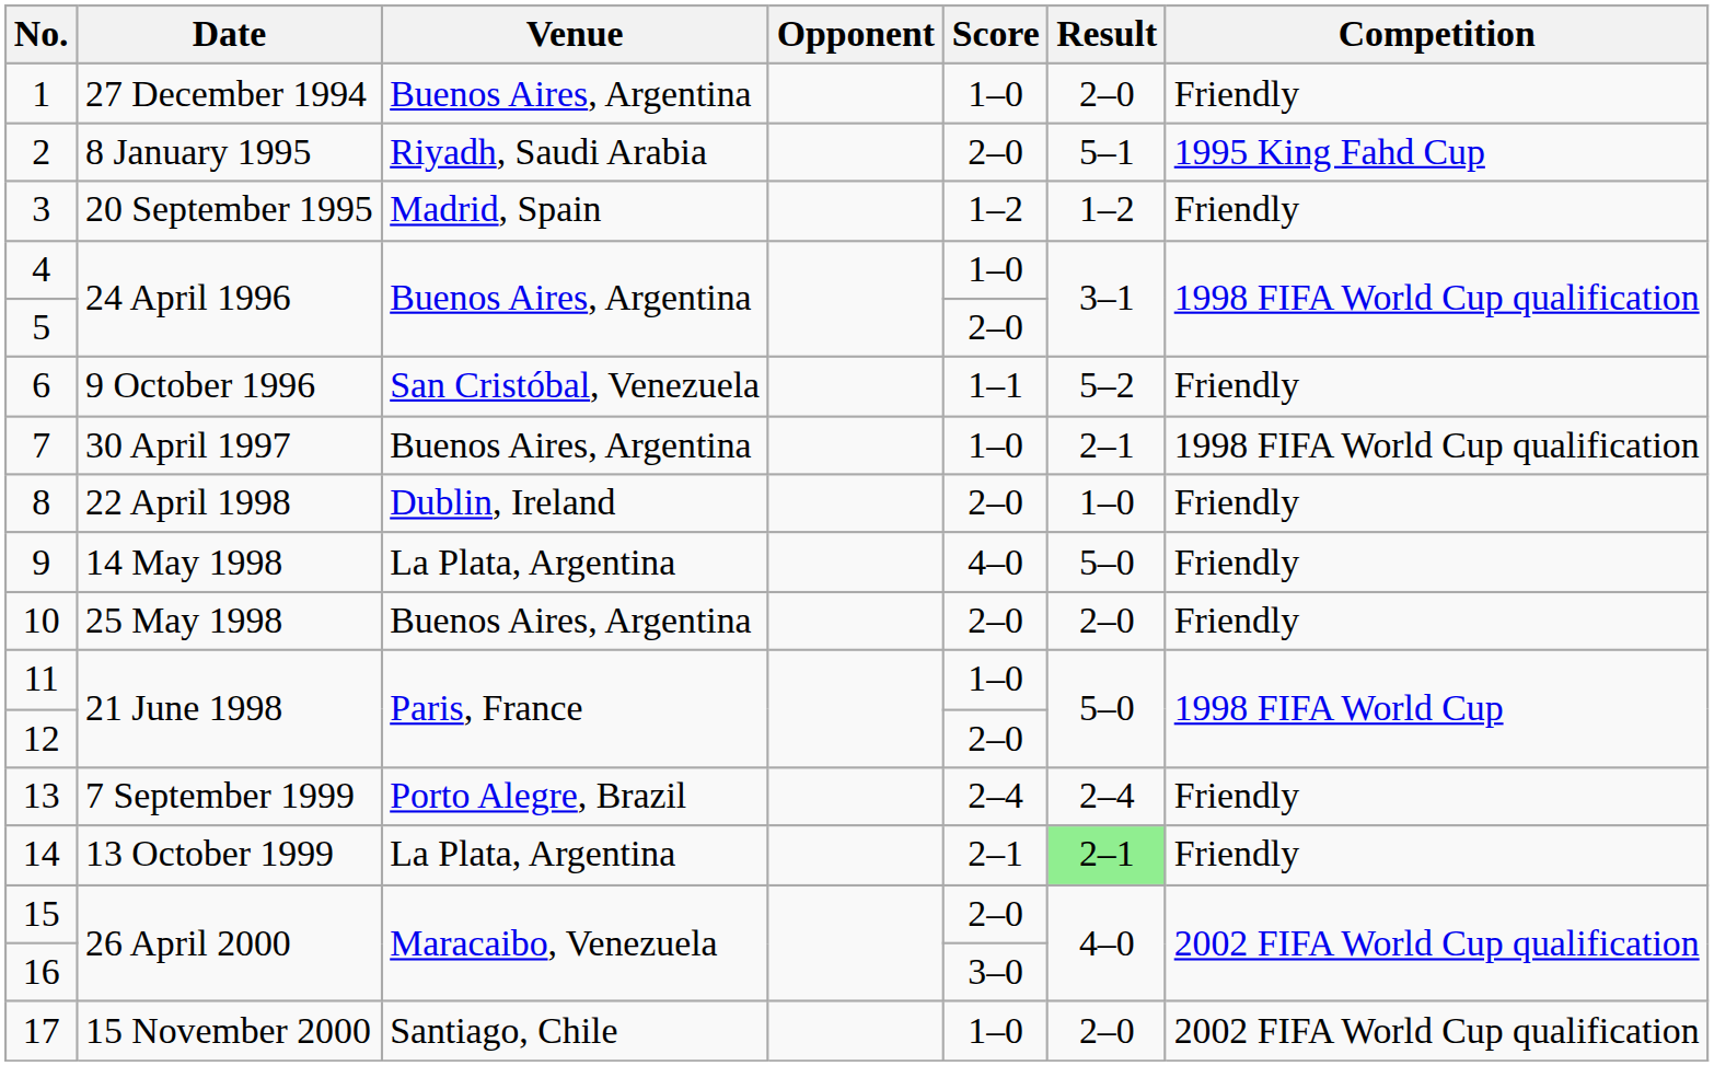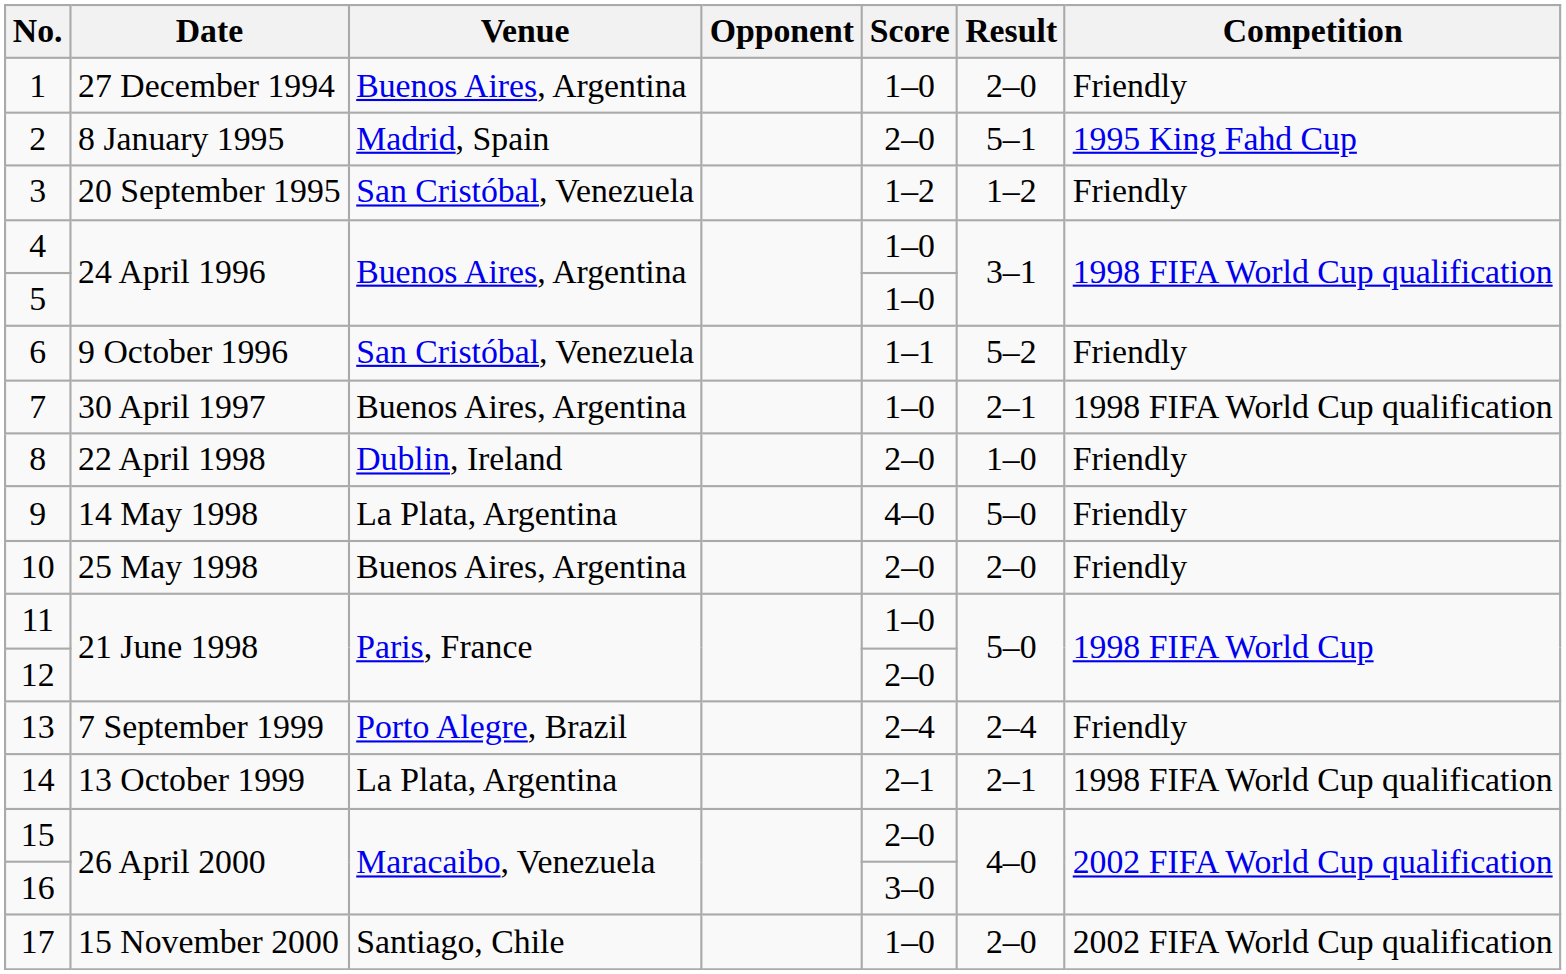2 | Venue: Riyadh, Saudi Arabia -> Madrid, Spain
3 | Venue: Madrid, Spain -> San Cristóbal, Venezuela
5 | Score: 2–0 -> 1–0
14 | Result: lightgreen background -> no background
14 | Competition: Friendly -> 1998 FIFA World Cup qualification
